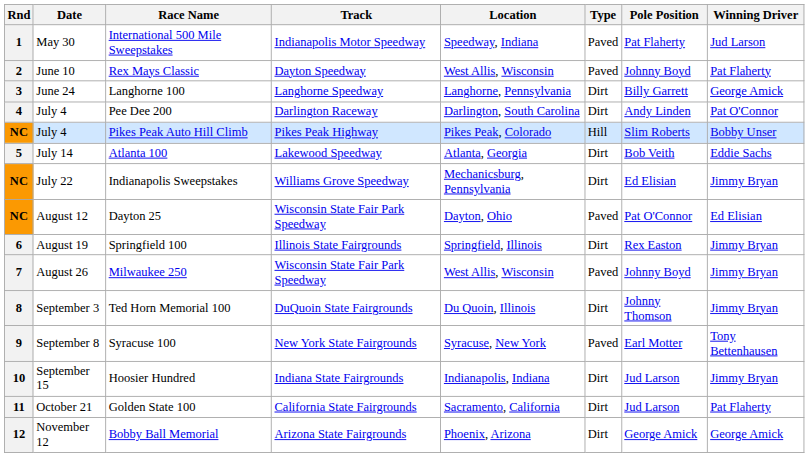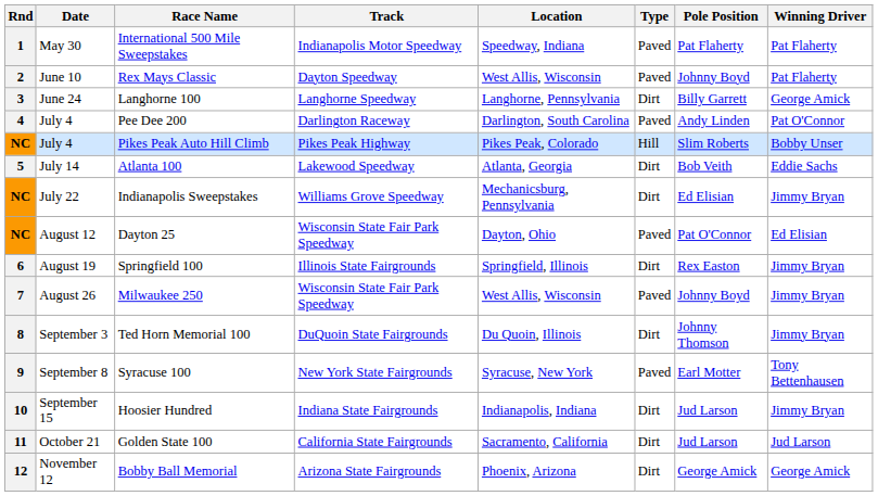International 500 Mile Sweepstakes | Winning Driver: Jud Larson -> Pat Flaherty
Pee Dee 200 | Type: Dirt -> Paved
Golden State 100 | Winning Driver: Pat Flaherty -> Jud Larson
